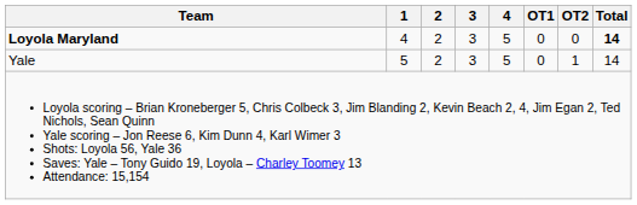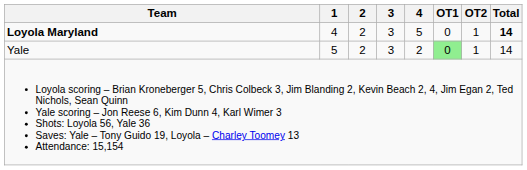Loyola Maryland | OT2: 0 -> 1
Yale | 4: 5 -> 2
Yale | OT1: no background -> lightgreen background
